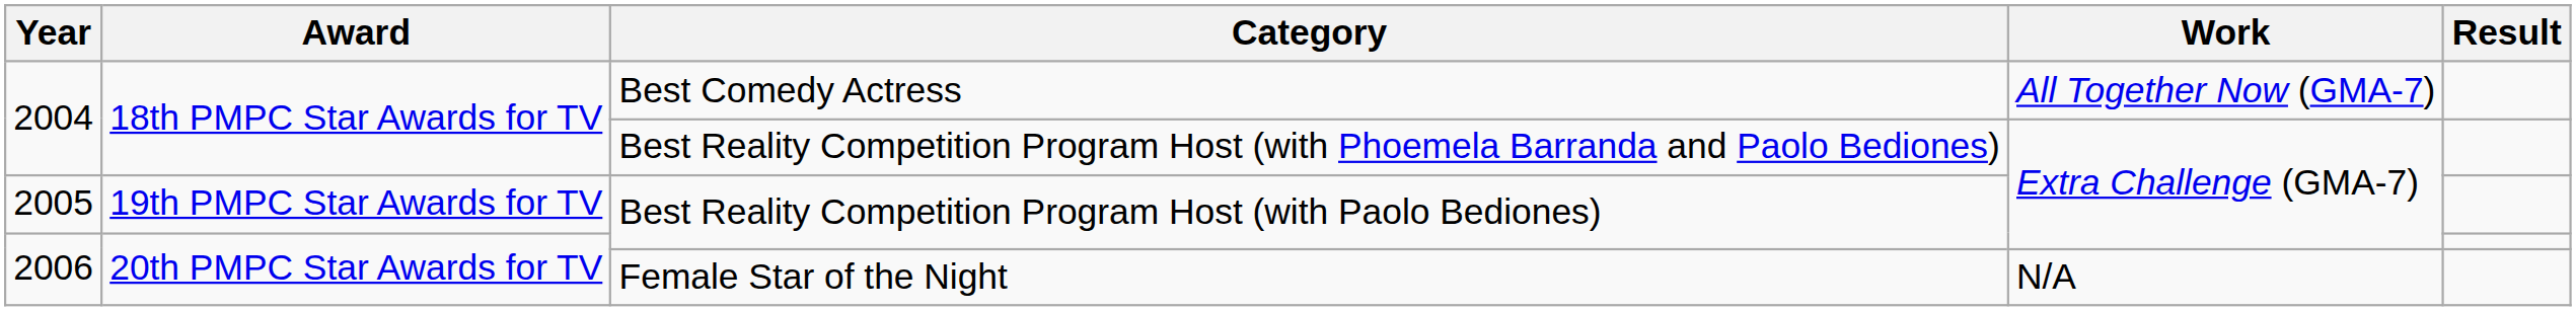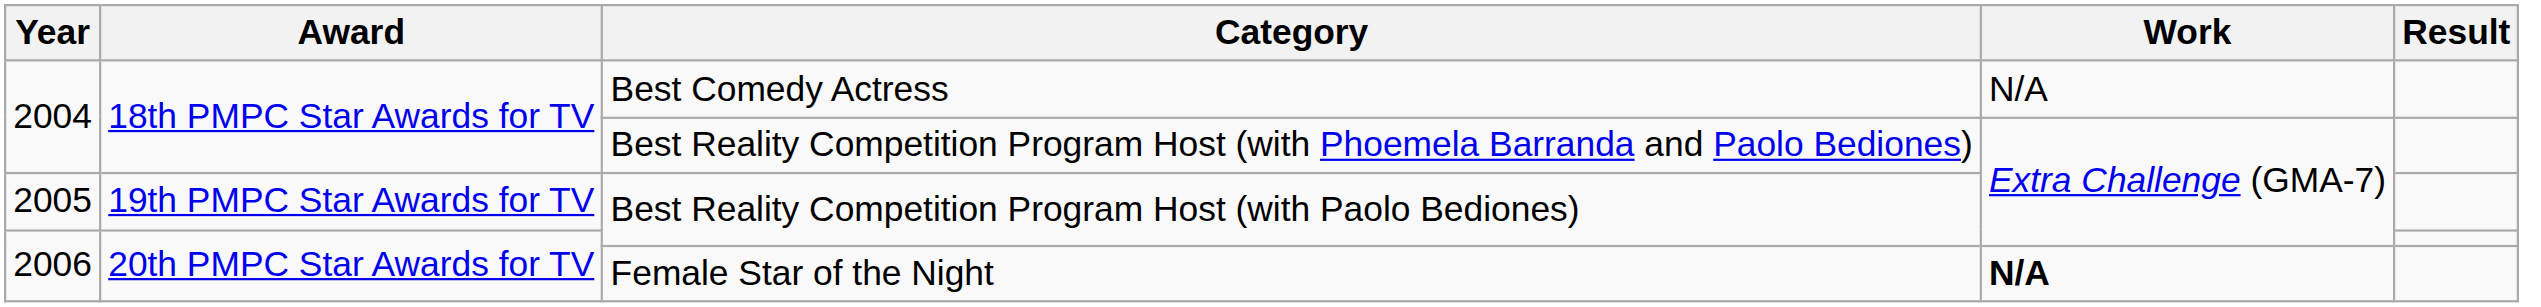Best Comedy Actress | Work: All Together Now (GMA-7) -> N/A
Female Star of the Night | Work: normal -> bold
